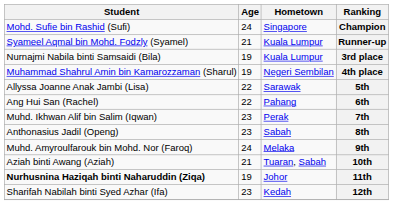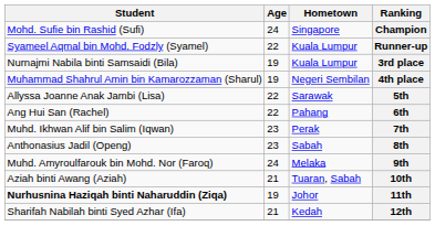Runner-up | Age: 21 -> 22
12th | Age: 23 -> 21
